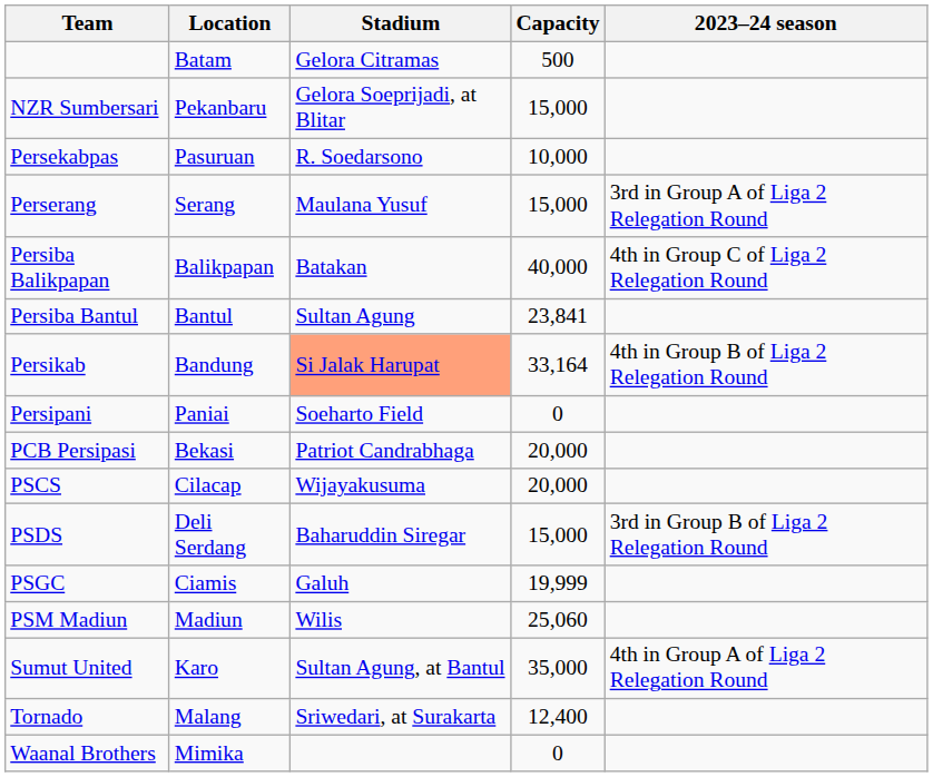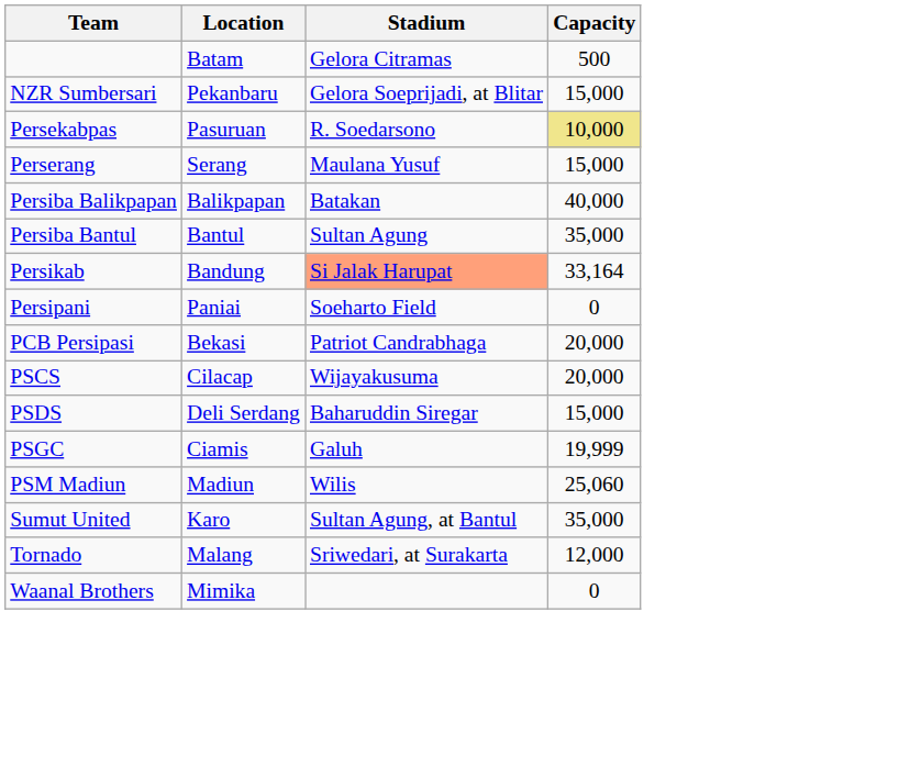- column: 2023–24 season | 3rd in Group A of Liga 2 Relegation Round | 4th in Group C of Liga 2 Relegation Round | 4th in Group B of Liga 2 Relegation Round | 3rd in Group B of Liga 2 Relegation Round | 4th in Group A of Liga 2 Relegation Round
Persekabpas | Capacity: no background -> khaki background
Persiba Bantul | Capacity: 23,841 -> 35,000
Tornado | Capacity: 12,400 -> 12,000
